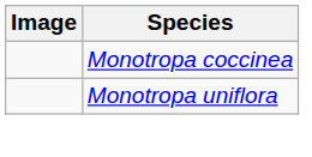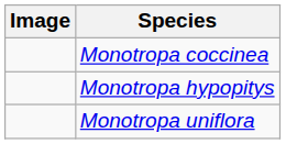+ row: Monotropa hypopitys
